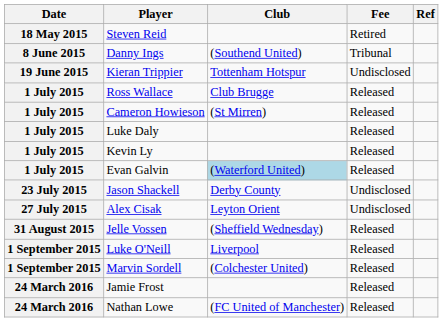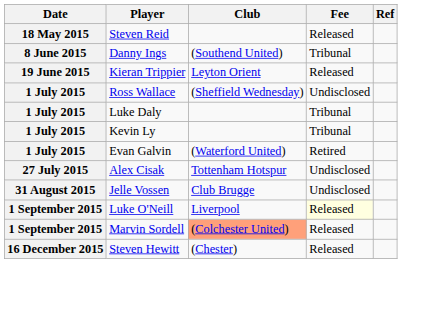Steven Reid | Fee: Retired -> Released
Kieran Trippier | Club: Tottenham Hotspur -> Leyton Orient
Kieran Trippier | Fee: Undisclosed -> Released
Ross Wallace | Club: Club Brugge -> (Sheffield Wednesday)
Ross Wallace | Fee: Released -> Undisclosed
- row: 1 July 2015 | Cameron Howieson | (St Mirren) | Released
Luke Daly | Fee: Released -> Tribunal
Kevin Ly | Fee: Released -> Tribunal
Evan Galvin | Club: lightblue background -> no background
Evan Galvin | Fee: Released -> Retired
- row: 23 July 2015 | Jason Shackell | Derby County | Undisclosed
Alex Cisak | Club: Leyton Orient -> Tottenham Hotspur
Jelle Vossen | Club: (Sheffield Wednesday) -> Club Brugge
Jelle Vossen | Fee: Released -> Undisclosed
Luke O'Neill | Fee: no background -> lightyellow background
Marvin Sordell | Club: no background -> lightsalmon background
+ row: 16 December 2015 | Steven Hewitt | (Chester) | Released
- row: 24 March 2016 | Jamie Frost | Released
- row: 24 March 2016 | Nathan Lowe | (FC United of Manchester) | Released
